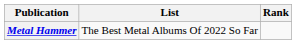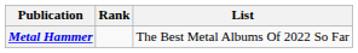columns swapped: List <-> Rank
